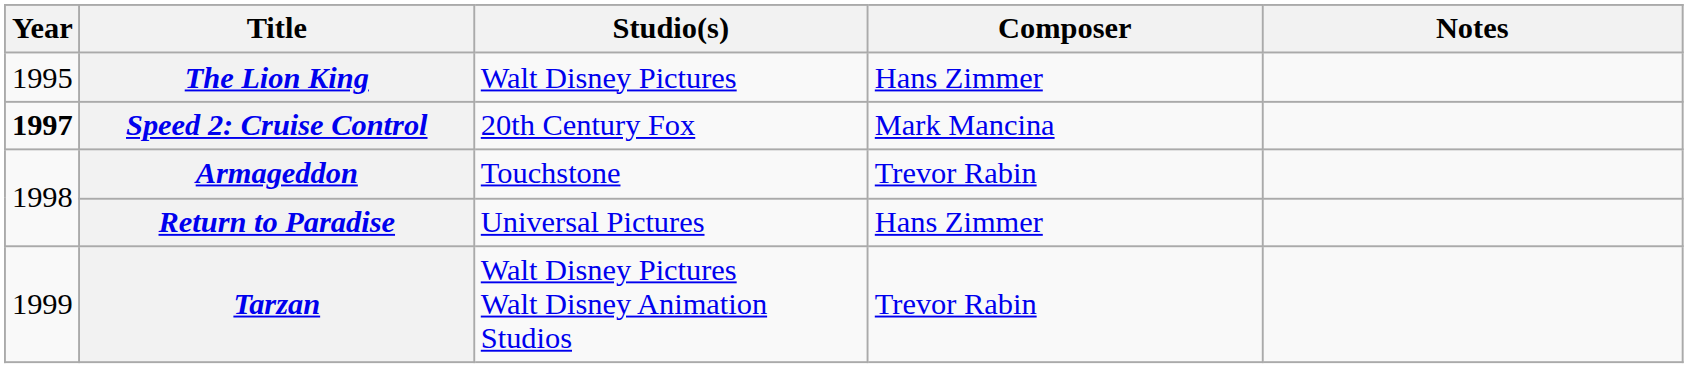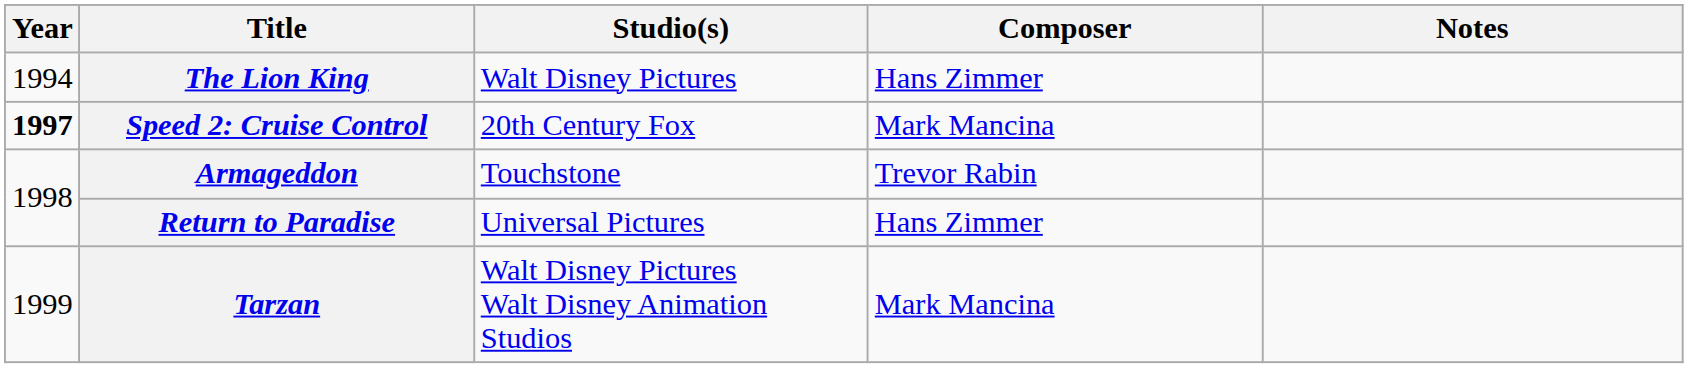The Lion King | Year: 1995 -> 1994
Tarzan | Composer: Trevor Rabin -> Mark Mancina
